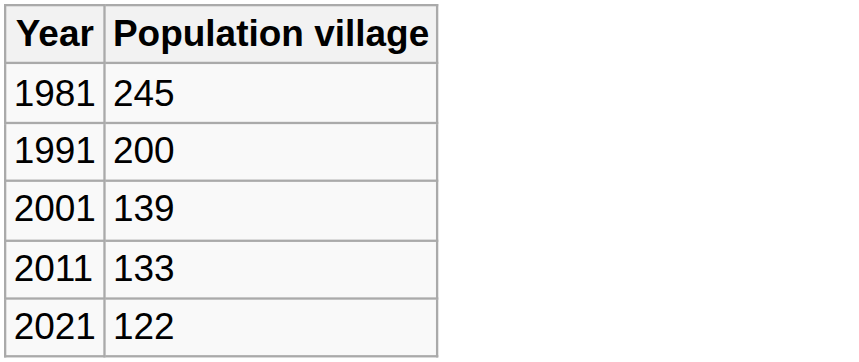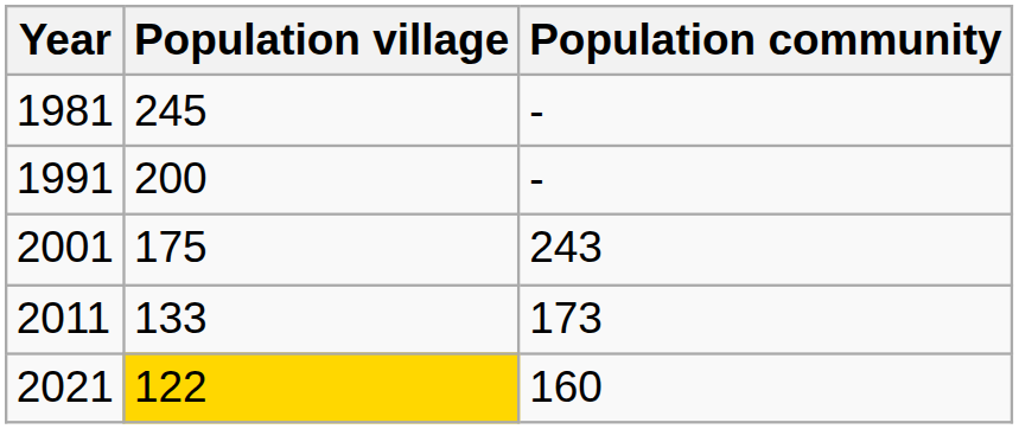+ column: Population community | - | - | 243 | 173 | 160
2001 | Population village: 139 -> 175
2021 | Population village: no background -> gold background
